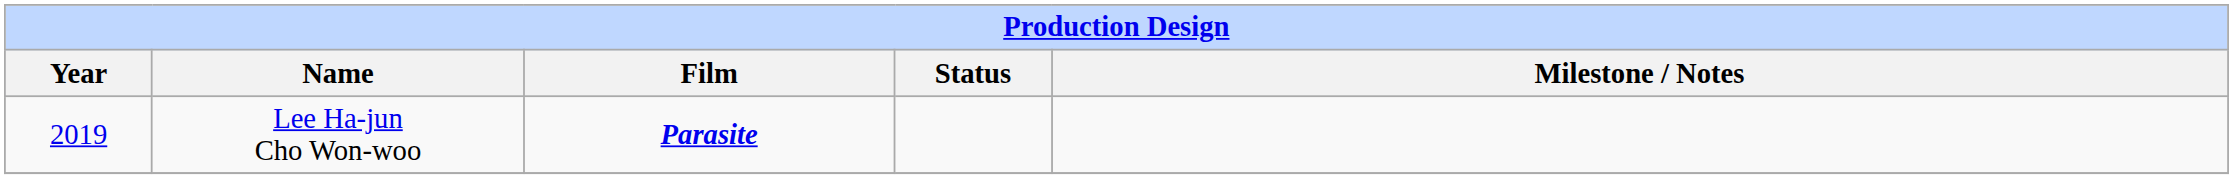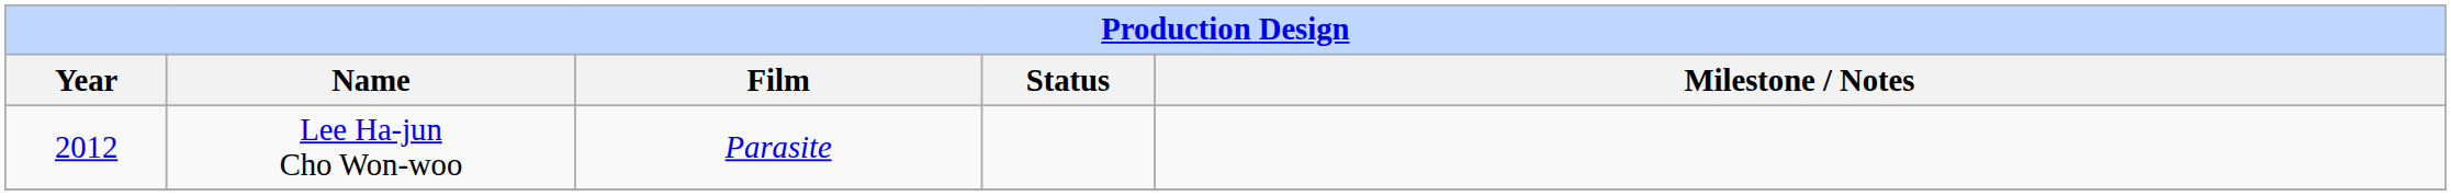Lee Ha-jun Cho Won-woo | Year: 2019 -> 2012
Lee Ha-jun Cho Won-woo | Film: bold -> normal
